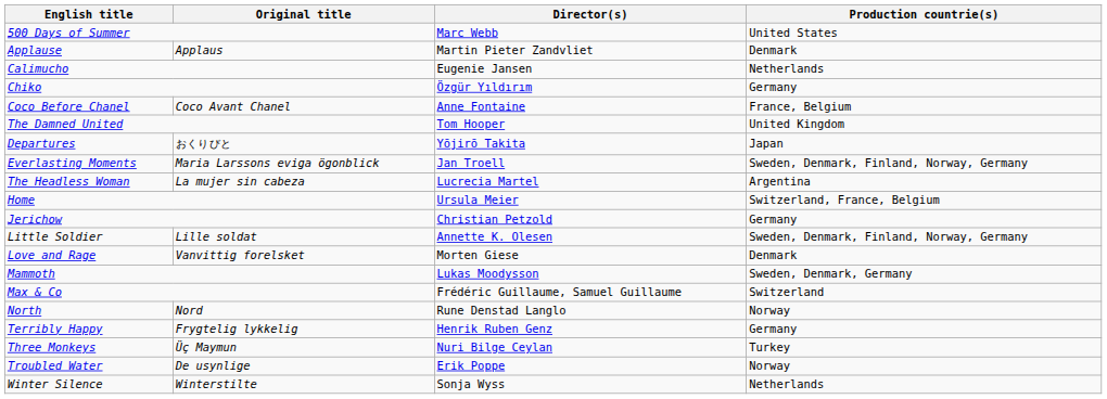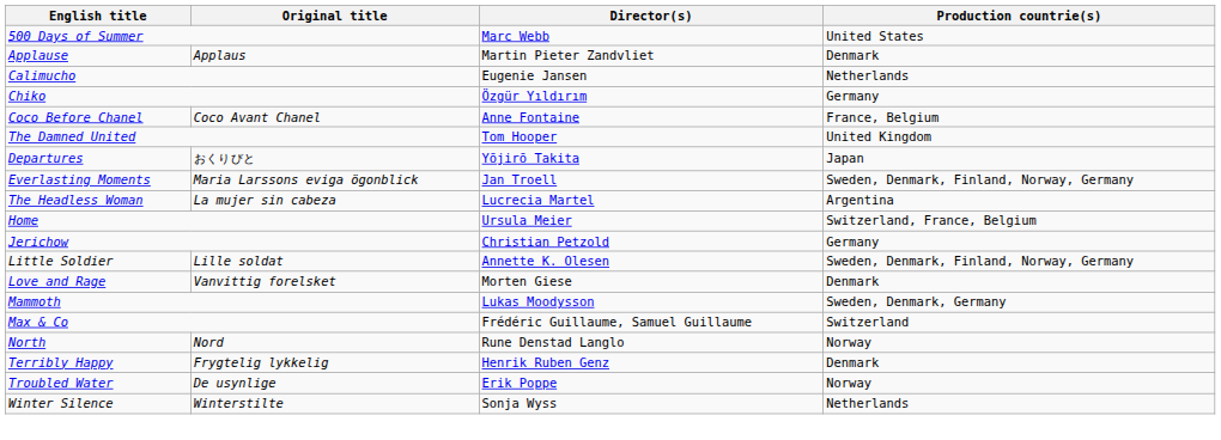Terribly Happy | Production countrie(s): Germany -> Denmark
- row: Three Monkeys | Üç Maymun | Nuri Bilge Ceylan | Turkey
